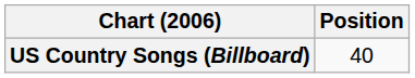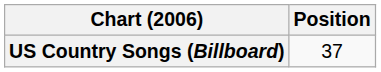US Country Songs (Billboard) | Position: 40 -> 37
